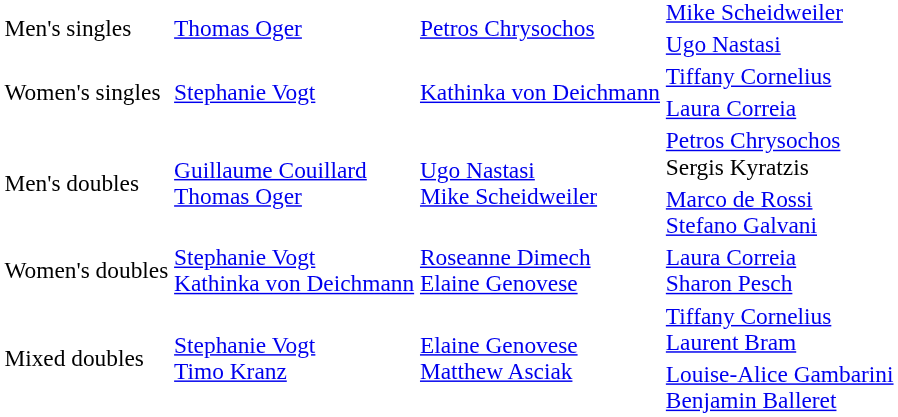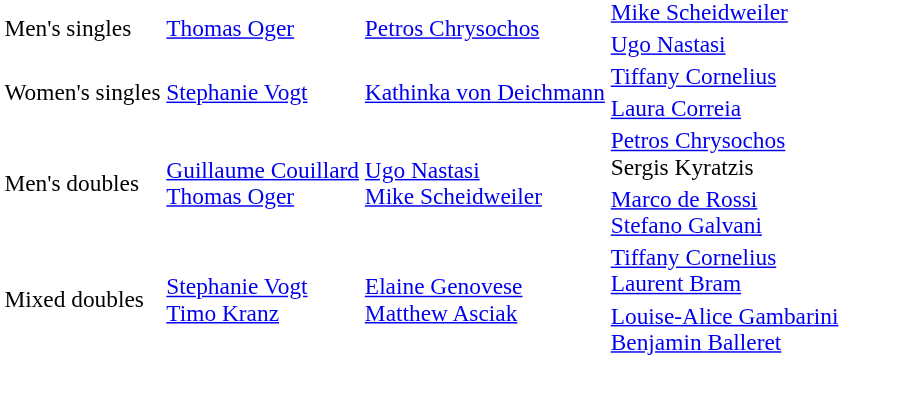- row: Women's doubles | Stephanie Vogt Kathinka von Deichmann | Roseanne Dimech Elaine Genovese | Laura Correia Sharon Pesch
